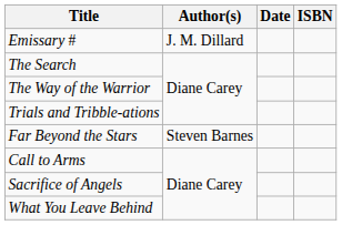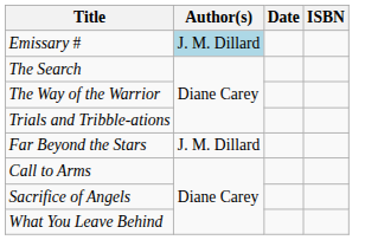Emissary # | Author(s): no background -> lightblue background
Far Beyond the Stars | Author(s): Steven Barnes -> J. M. Dillard
